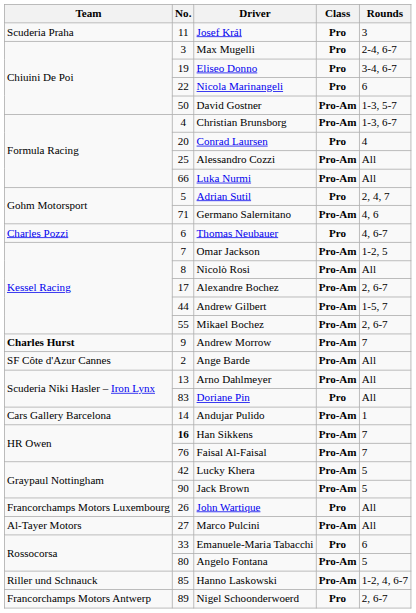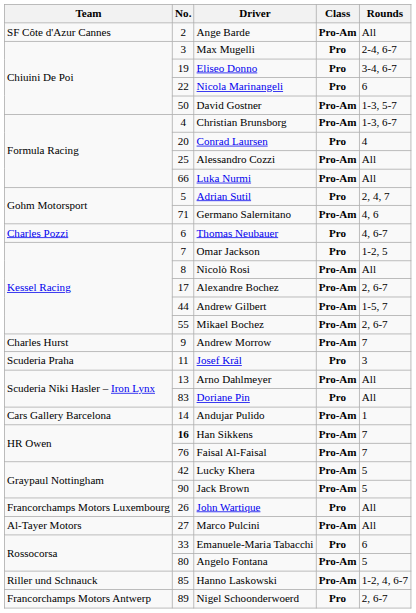rows swapped: Ange Barde <-> Josef Král
Omar Jackson | Class: Pro-Am -> Pro
Andrew Morrow | Team: bold -> normal
